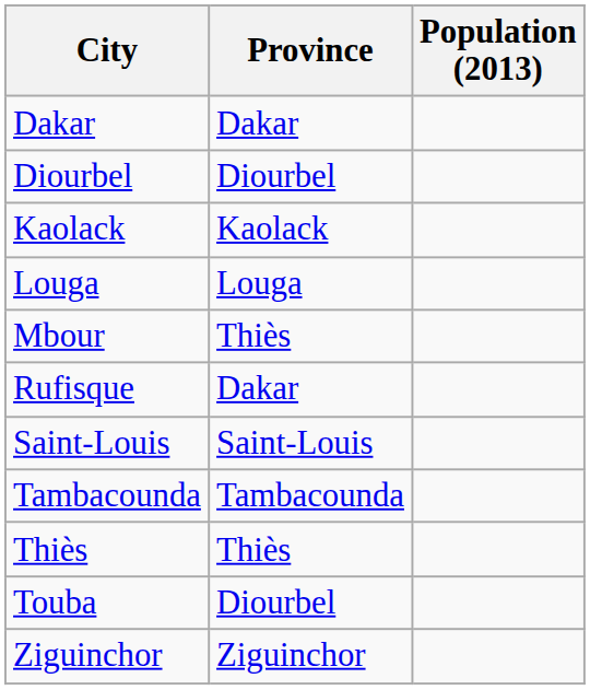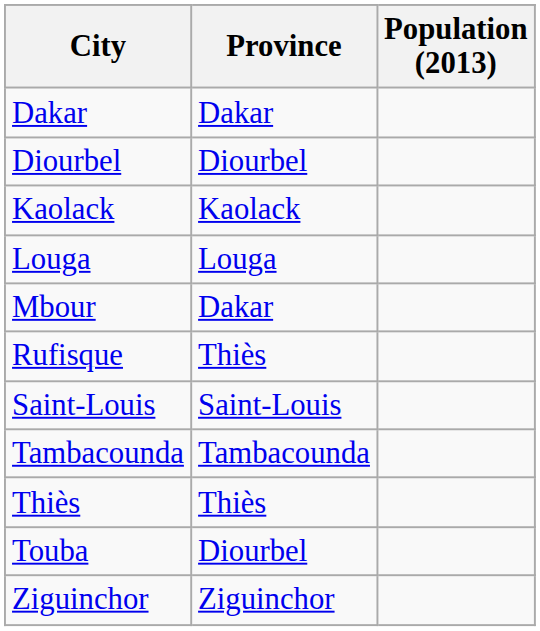Mbour | Province: Thiès -> Dakar
Rufisque | Province: Dakar -> Thiès
